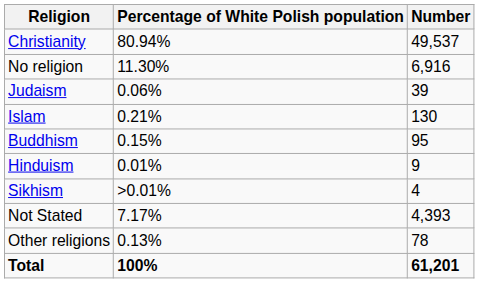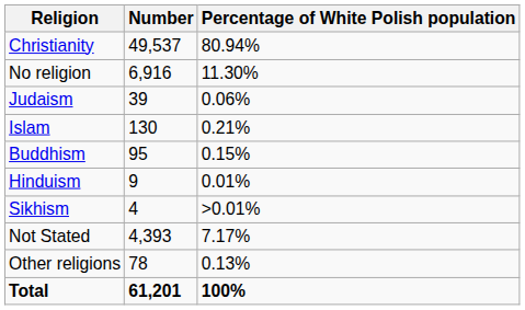columns swapped: Percentage of White Polish population <-> Number
